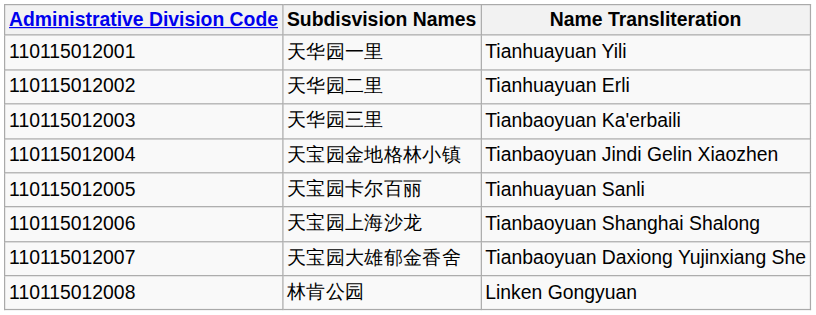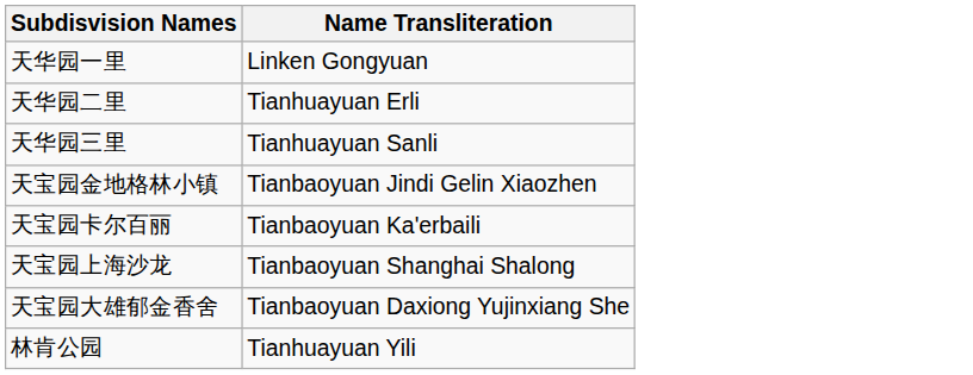- column: Administrative Division Code | 110115012001 | 110115012002 | 110115012003 | 110115012004 | 110115012005 | 110115012006 | 110115012007 | 110115012008
天华园一里 | Name Transliteration: Tianhuayuan Yili -> Linken Gongyuan
天华园三里 | Name Transliteration: Tianbaoyuan Ka'erbaili -> Tianhuayuan Sanli
天宝园卡尔百丽 | Name Transliteration: Tianhuayuan Sanli -> Tianbaoyuan Ka'erbaili
林肯公园 | Name Transliteration: Linken Gongyuan -> Tianhuayuan Yili
